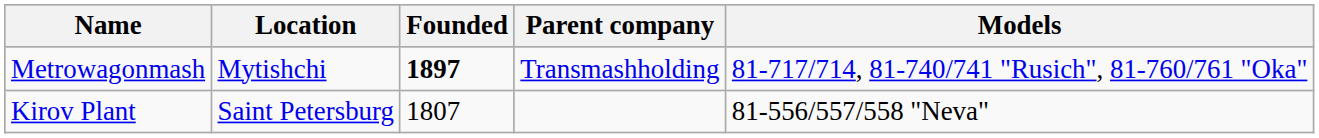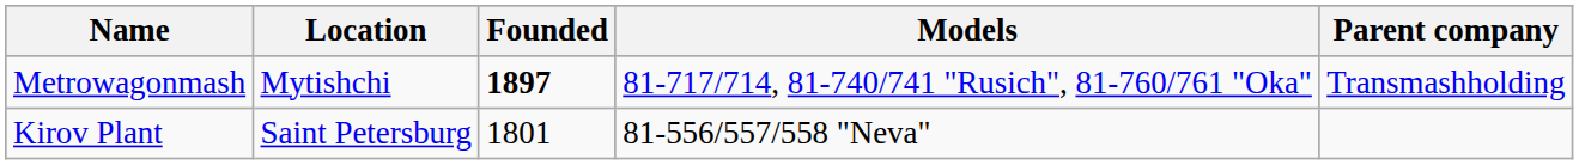columns swapped: Parent company <-> Models
Kirov Plant | Founded: 1807 -> 1801
